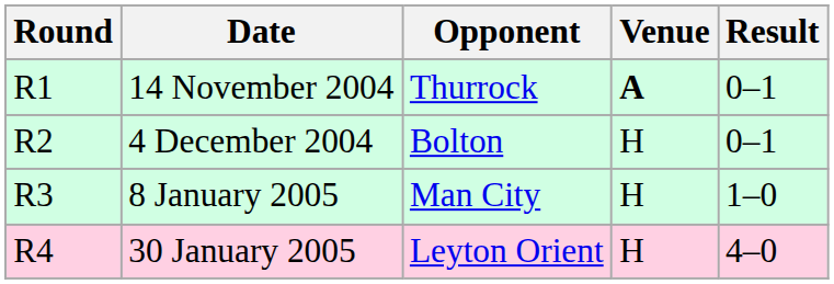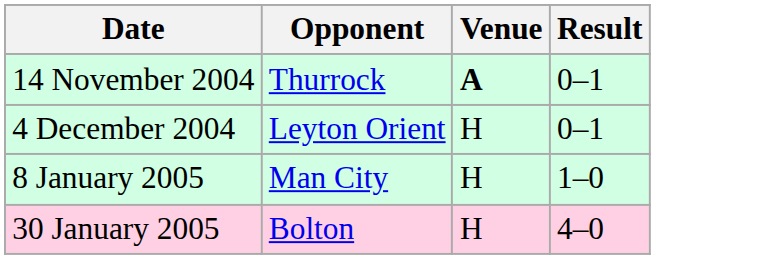- column: Round | R1 | R2 | R3 | R4
4 December 2004 | Opponent: Bolton -> Leyton Orient
30 January 2005 | Opponent: Leyton Orient -> Bolton
